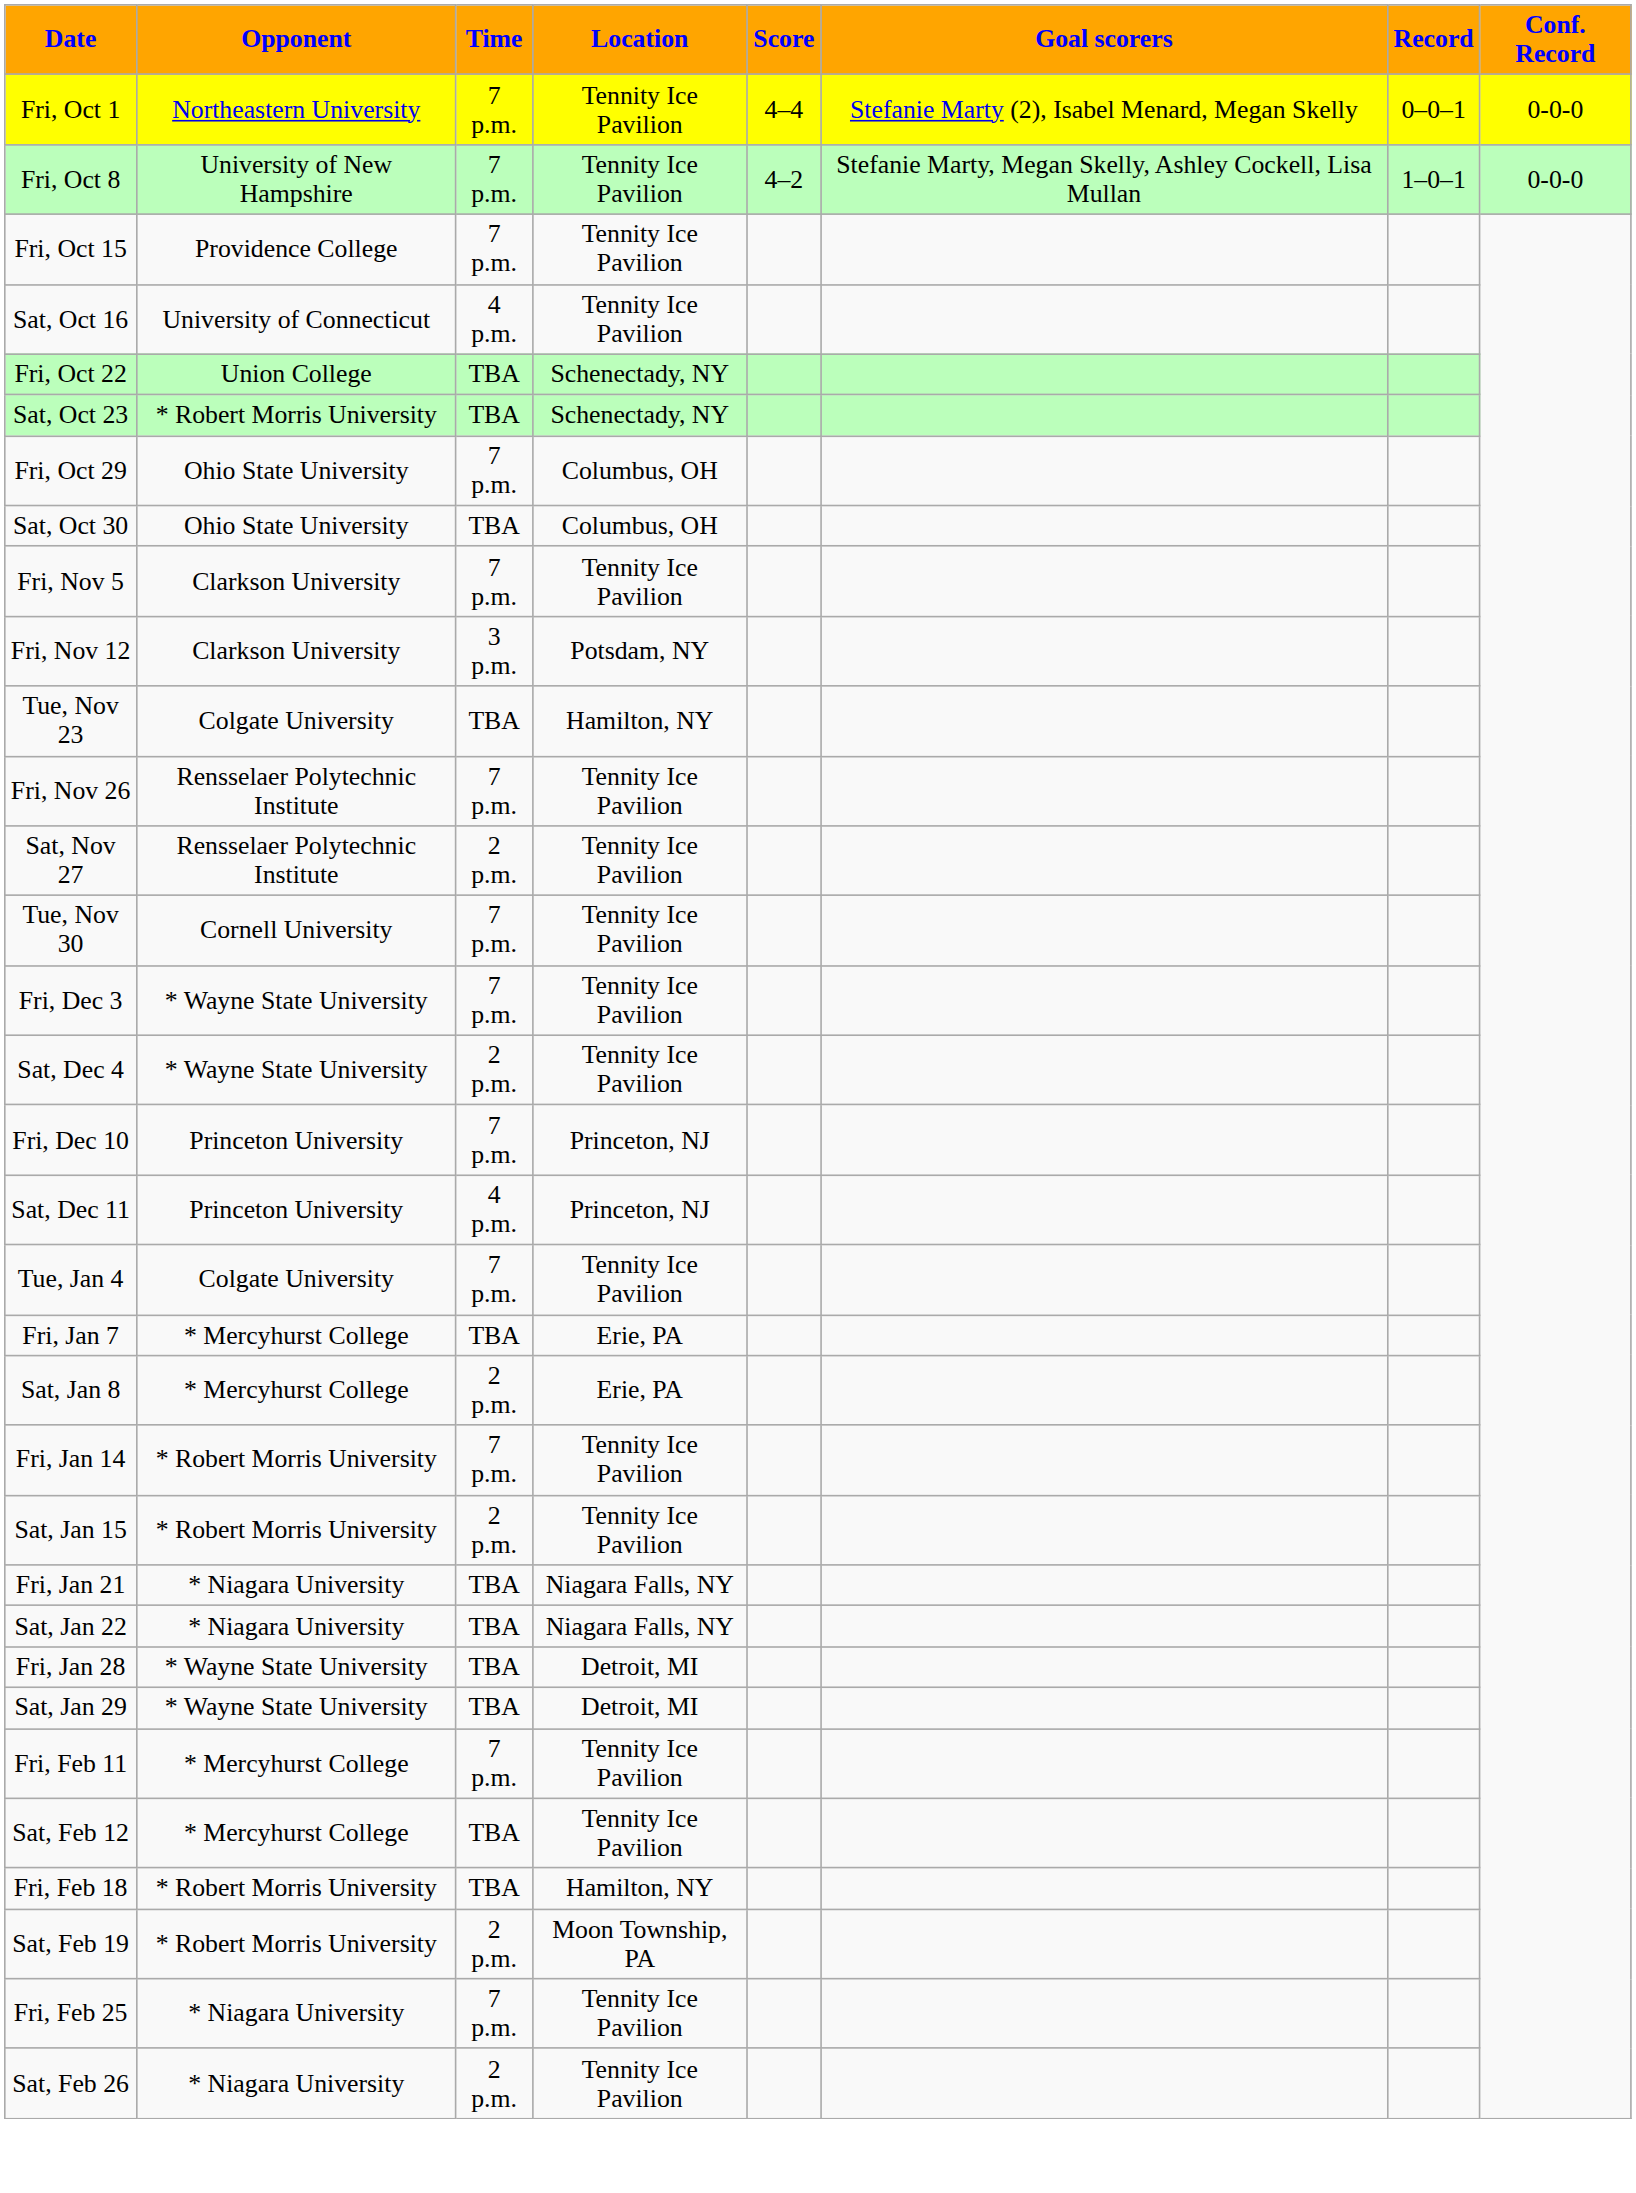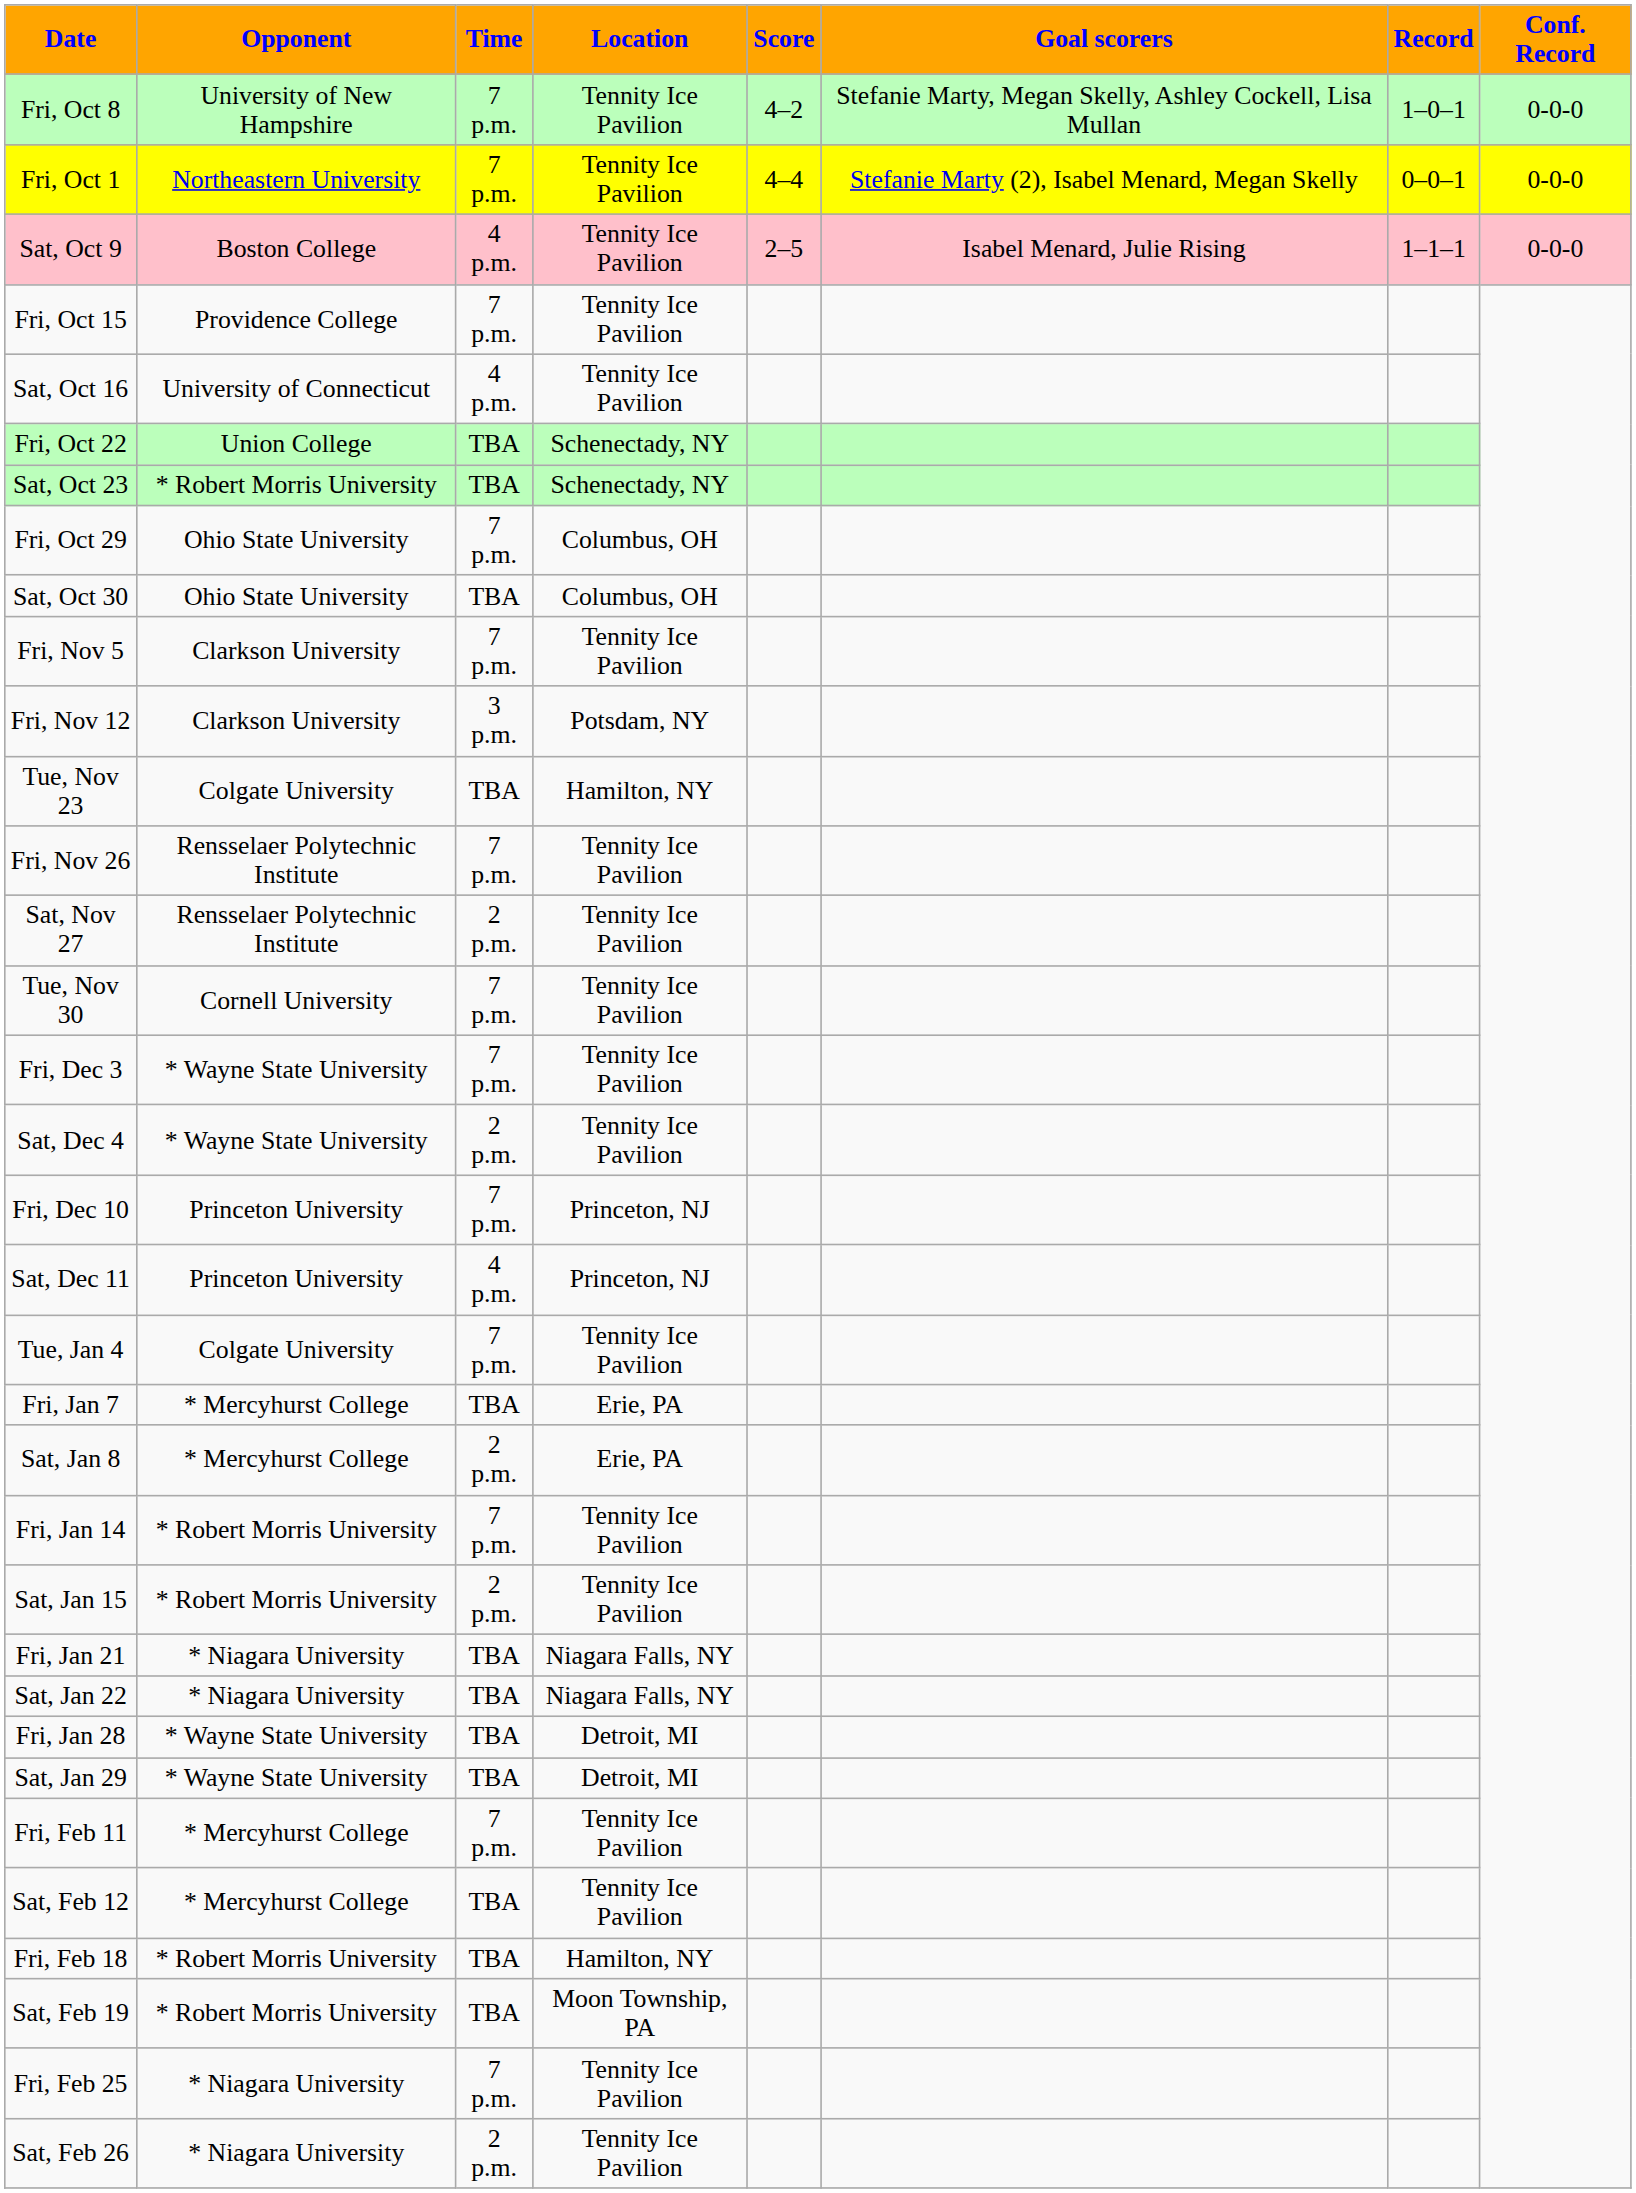rows swapped: Fri, Oct 1 <-> Fri, Oct 8
+ row: Sat, Oct 9 | Boston College | 4 p.m. | Tennity Ice Pavilion | 2–5 | Isabel Menard, Julie Rising | 1–1–1 | 0-0-0
Sat, Feb 19 | Time: 2 p.m. -> TBA
